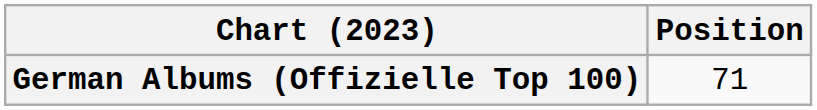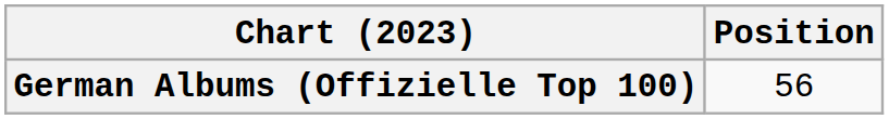German Albums (Offizielle Top 100) | Position: 71 -> 56
